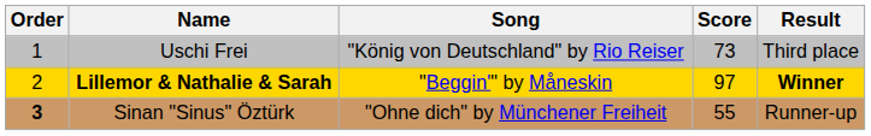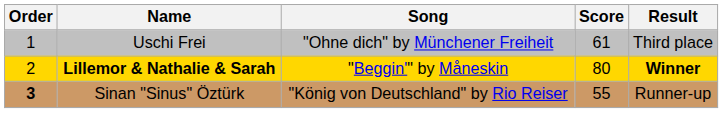Uschi Frei | Song: "König von Deutschland" by Rio Reiser -> "Ohne dich" by Münchener Freiheit
Uschi Frei | Score: 73 -> 61
Lillemor & Nathalie & Sarah | Score: 97 -> 80
Sinan "Sinus" Öztürk | Song: "Ohne dich" by Münchener Freiheit -> "König von Deutschland" by Rio Reiser
